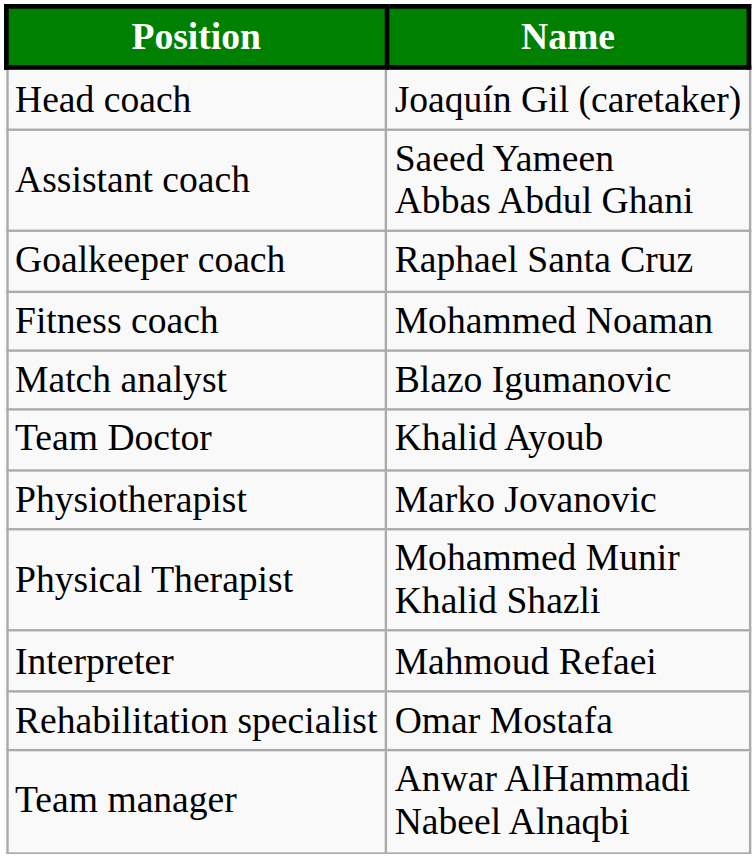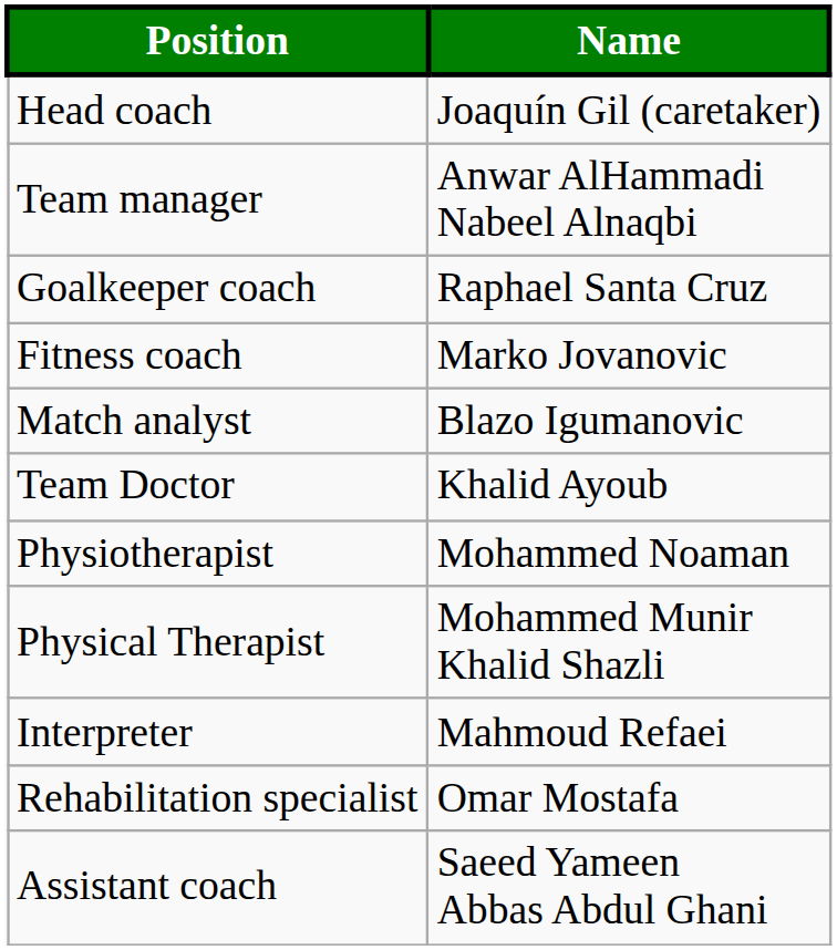rows swapped: Assistant coach <-> Team manager
Fitness coach | Name: Mohammed Noaman -> Marko Jovanovic
Physiotherapist | Name: Marko Jovanovic -> Mohammed Noaman
